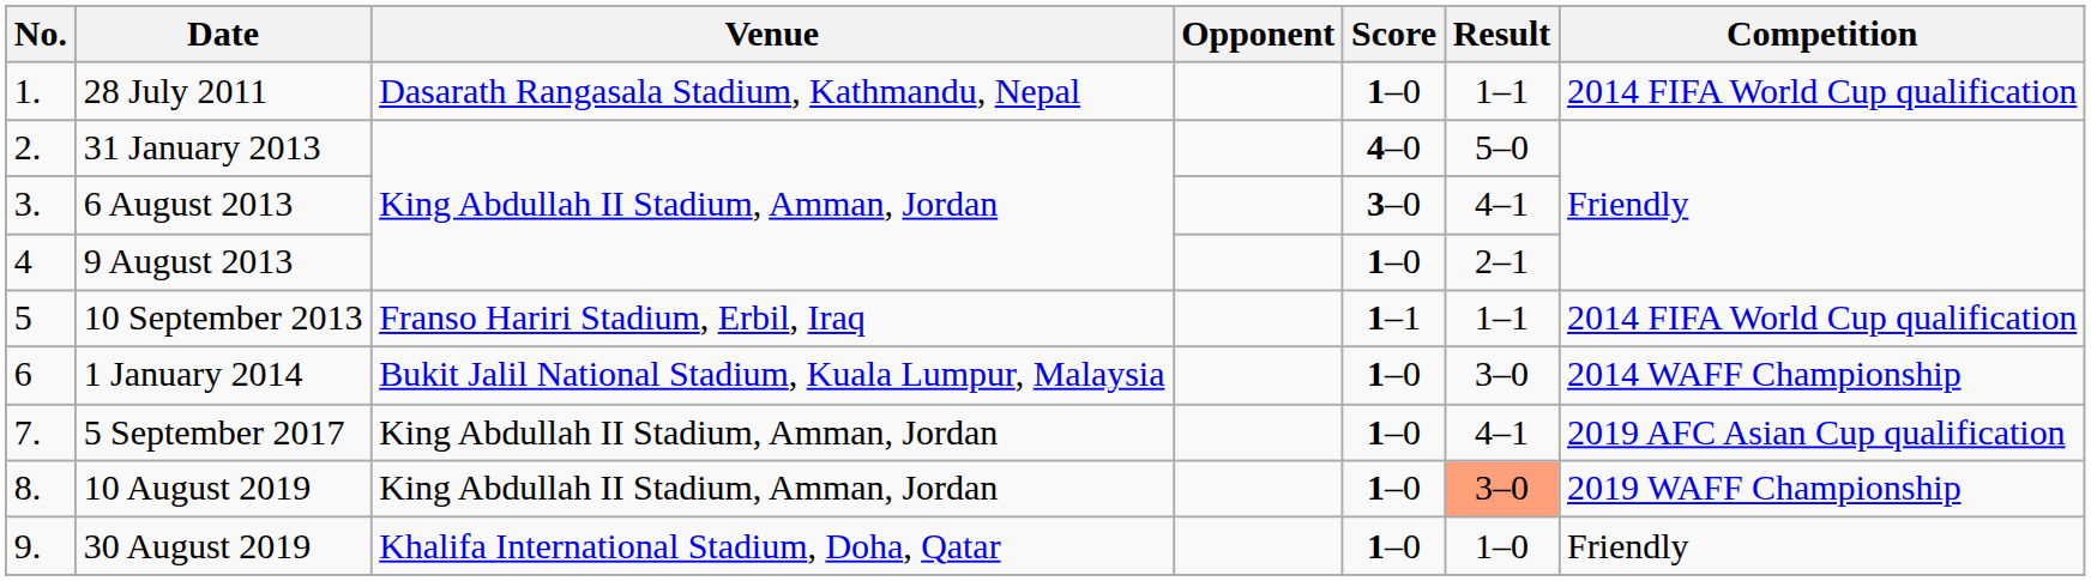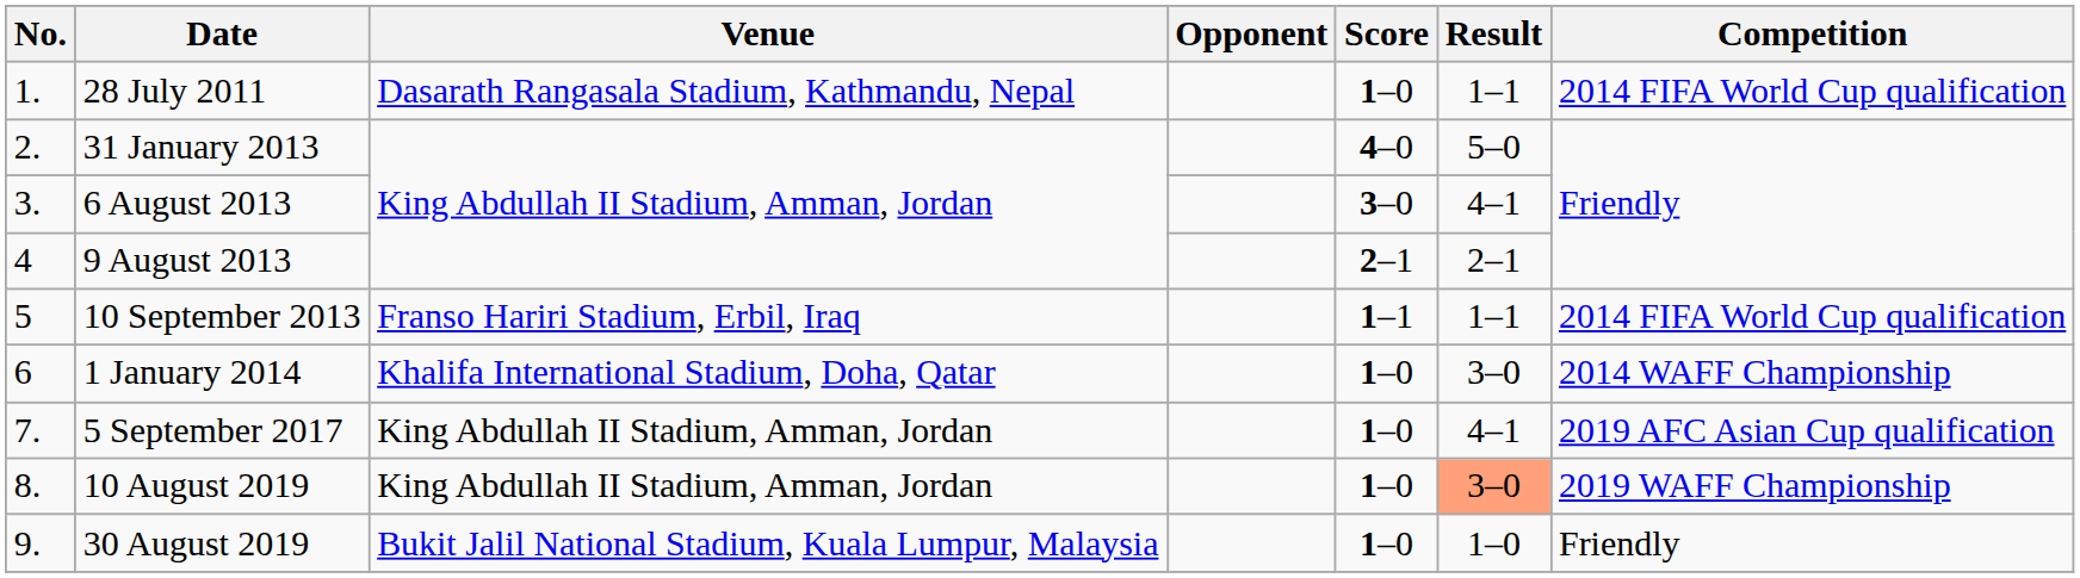9 August 2013 | Score: 1–0 -> 2–1
1 January 2014 | Venue: Bukit Jalil National Stadium, Kuala Lumpur, Malaysia -> Khalifa International Stadium, Doha, Qatar
30 August 2019 | Venue: Khalifa International Stadium, Doha, Qatar -> Bukit Jalil National Stadium, Kuala Lumpur, Malaysia
